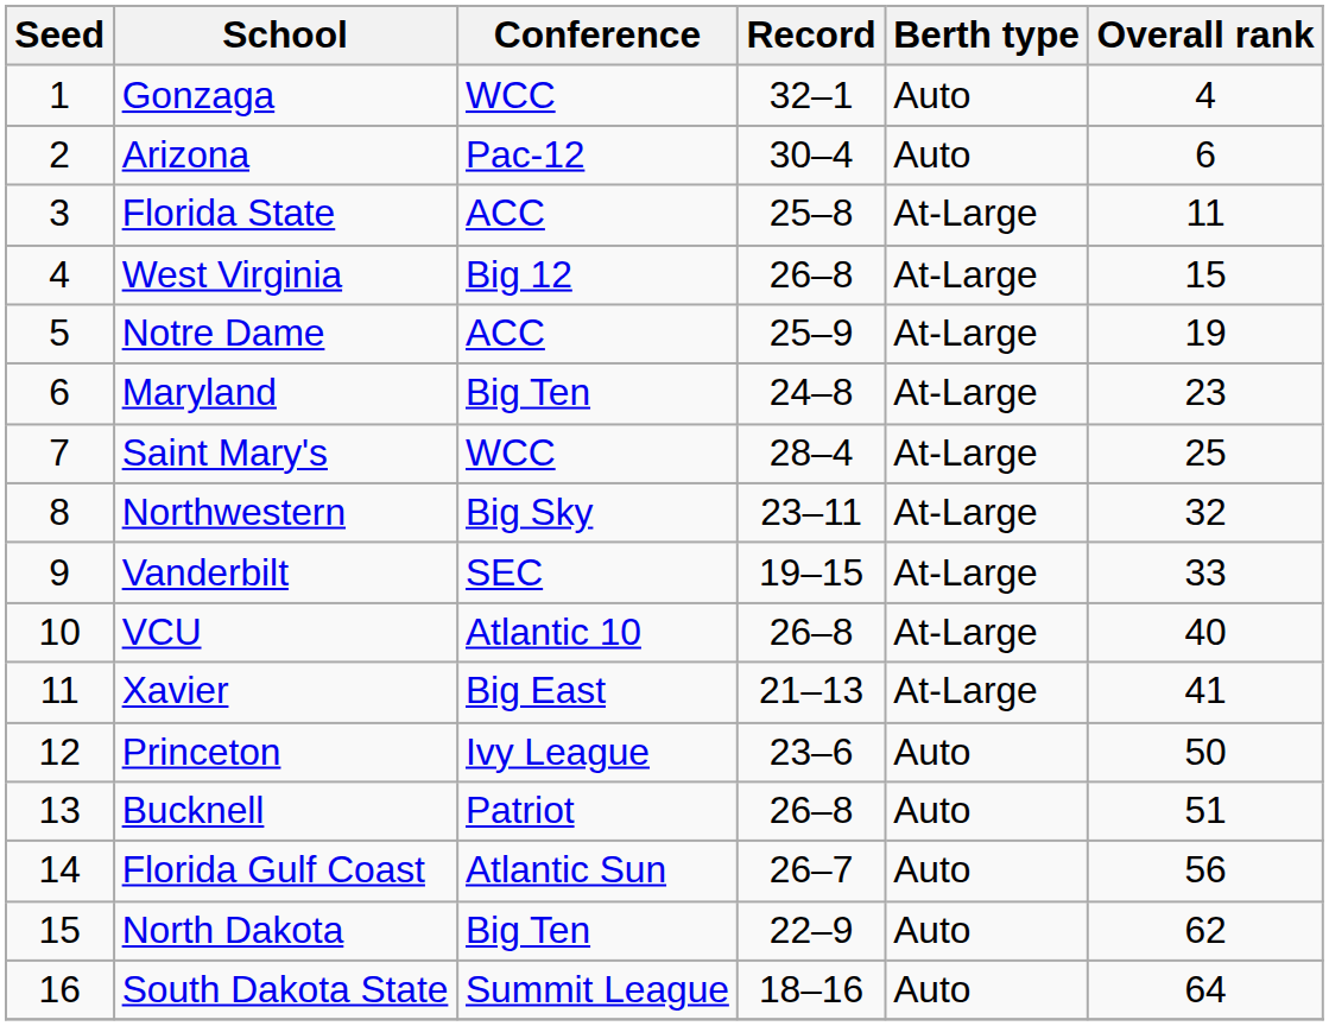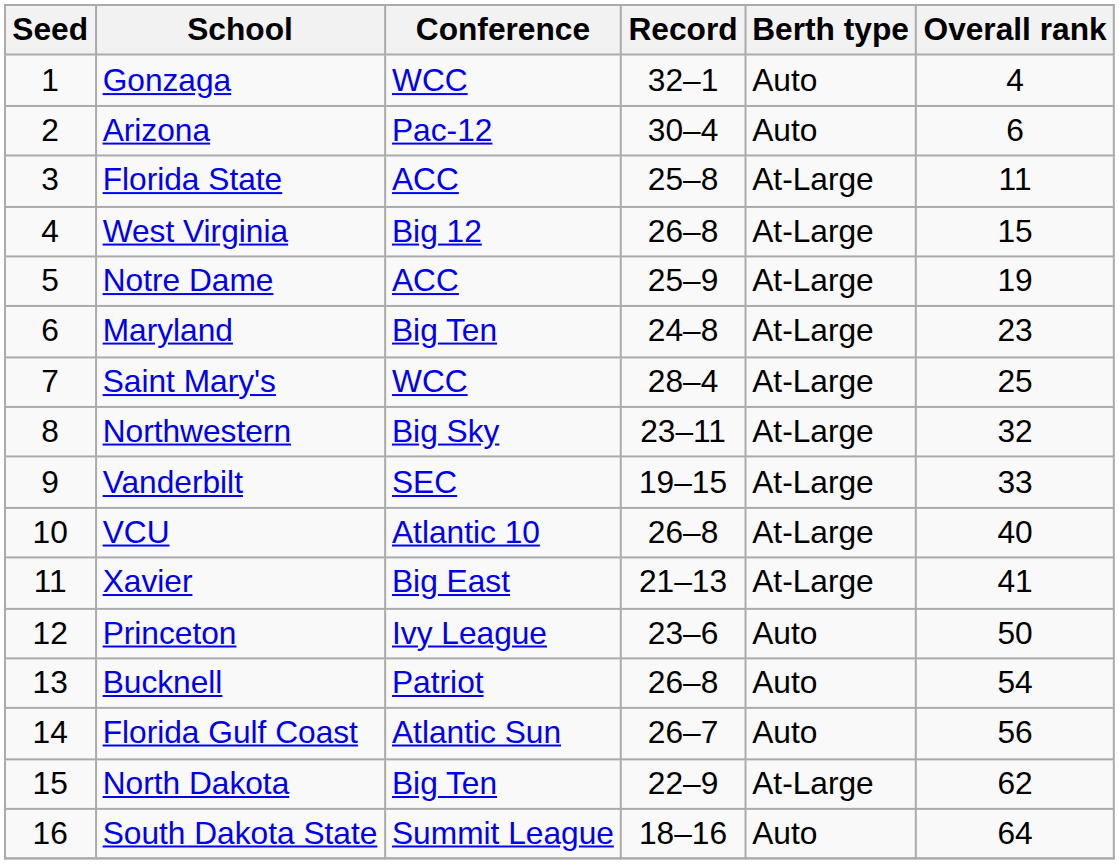Bucknell | Overall rank: 51 -> 54
North Dakota | Berth type: Auto -> At-Large
